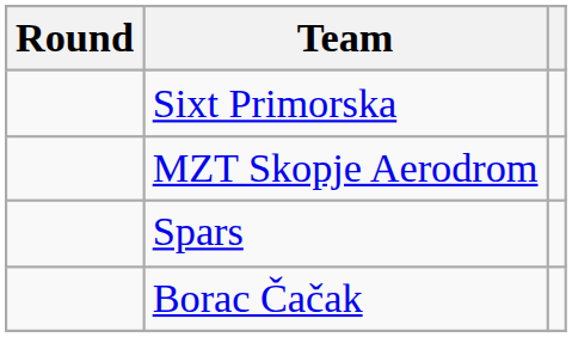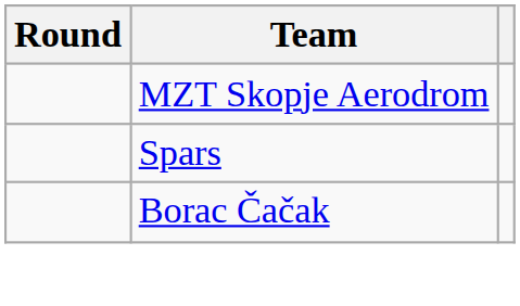- row: Sixt Primorska
